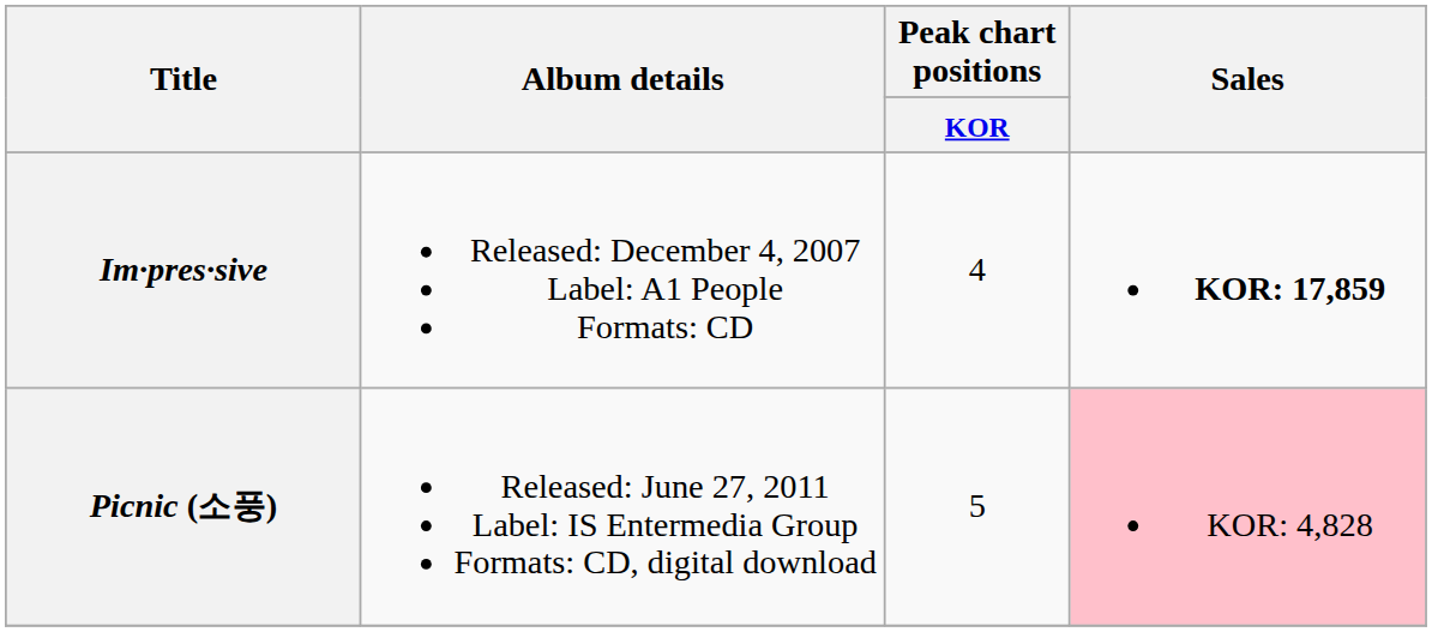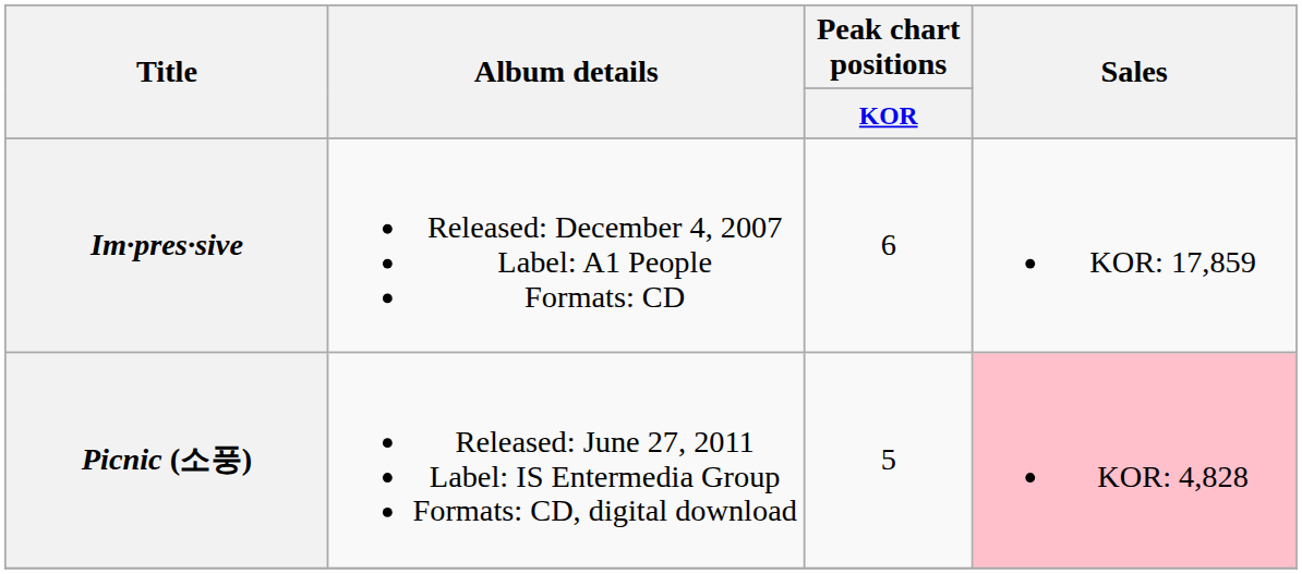Im·pres·sive | Peak chart positions / KOR: 4 -> 6
Im·pres·sive | Sales: bold -> normal
